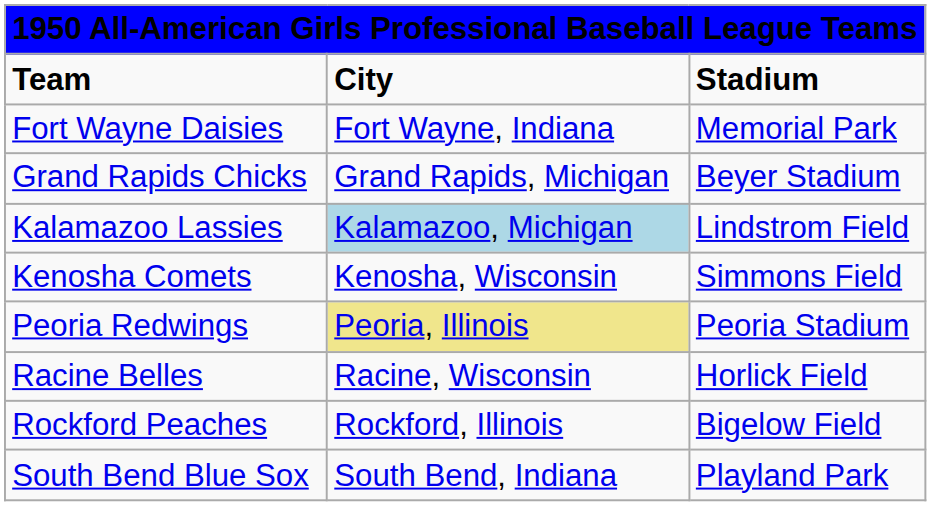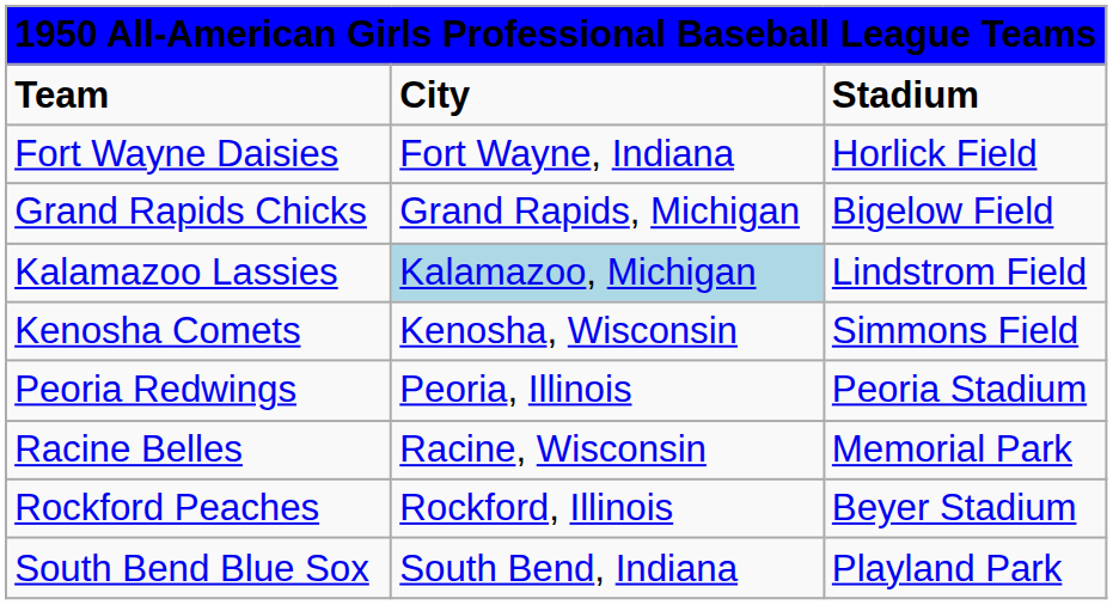Fort Wayne Daisies | column 3: Memorial Park -> Horlick Field
Grand Rapids Chicks | column 3: Beyer Stadium -> Bigelow Field
Peoria Redwings | column 2: khaki background -> no background
Racine Belles | column 3: Horlick Field -> Memorial Park
Rockford Peaches | column 3: Bigelow Field -> Beyer Stadium
